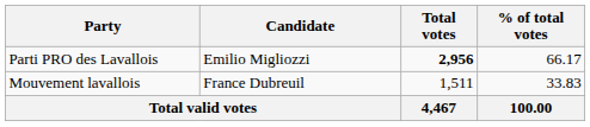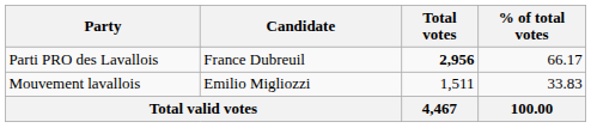Parti PRO des Lavallois | Candidate: Emilio Migliozzi -> France Dubreuil
Mouvement lavallois | Candidate: France Dubreuil -> Emilio Migliozzi
